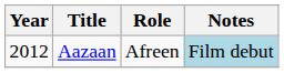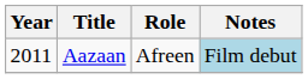Aazaan | Year: 2012 -> 2011
